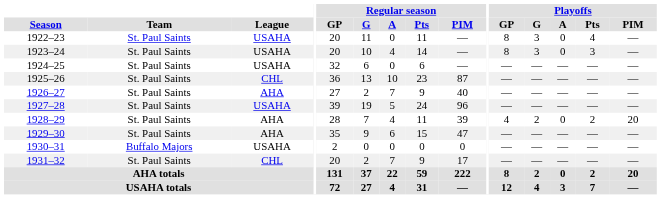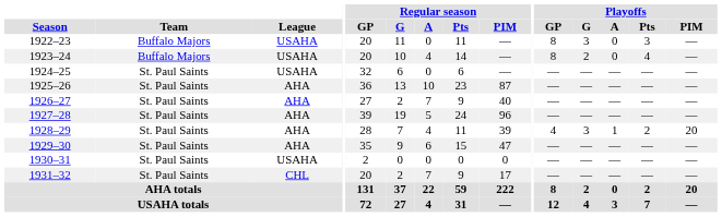1922–23 | Team: St. Paul Saints -> Buffalo Majors
1922–23 | Playoffs / Pts: 4 -> 3
1923–24 | Team: St. Paul Saints -> Buffalo Majors
1923–24 | Playoffs / G: 3 -> 2
1923–24 | Playoffs / Pts: 3 -> 4
1925–26 | League: CHL -> AHA
1927–28 | League: USAHA -> AHA
1928–29 | Playoffs / G: 2 -> 3
1928–29 | Playoffs / A: 0 -> 1
1930–31 | Team: Buffalo Majors -> St. Paul Saints
